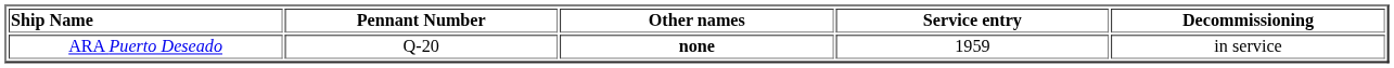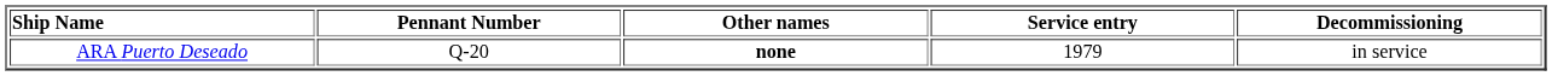ARA Puerto Deseado | Service entry: 1959 -> 1979
